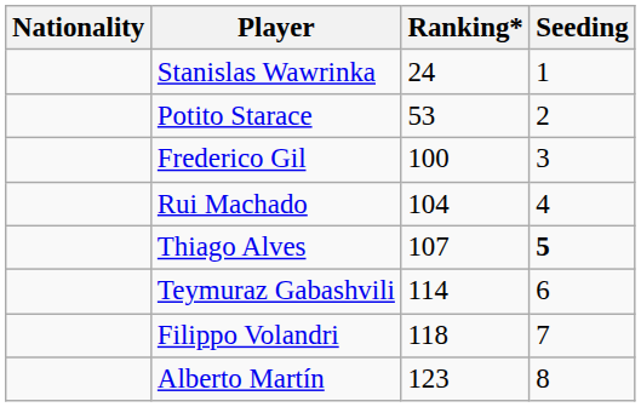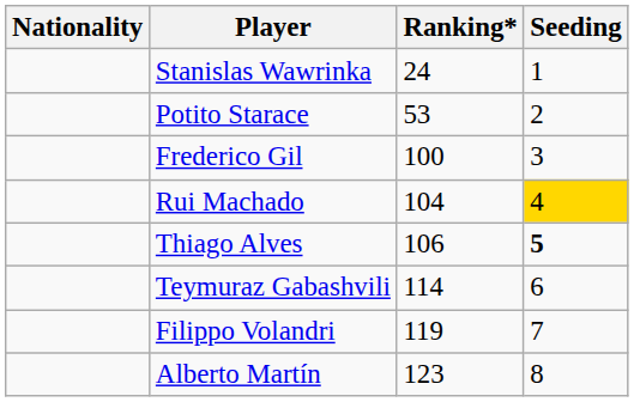Rui Machado | Seeding: no background -> gold background
Thiago Alves | Ranking*: 107 -> 106
Filippo Volandri | Ranking*: 118 -> 119
